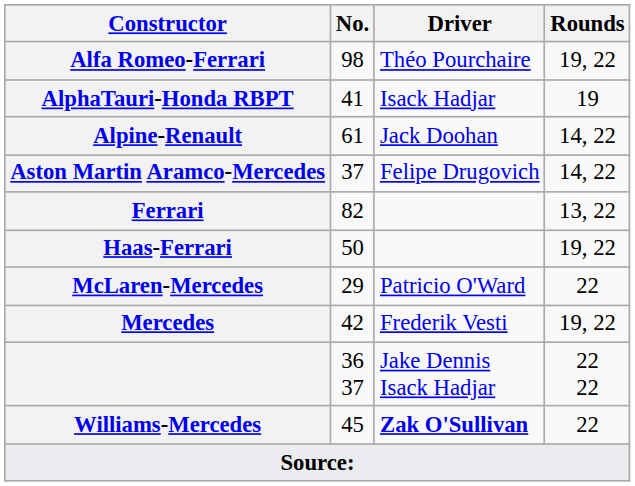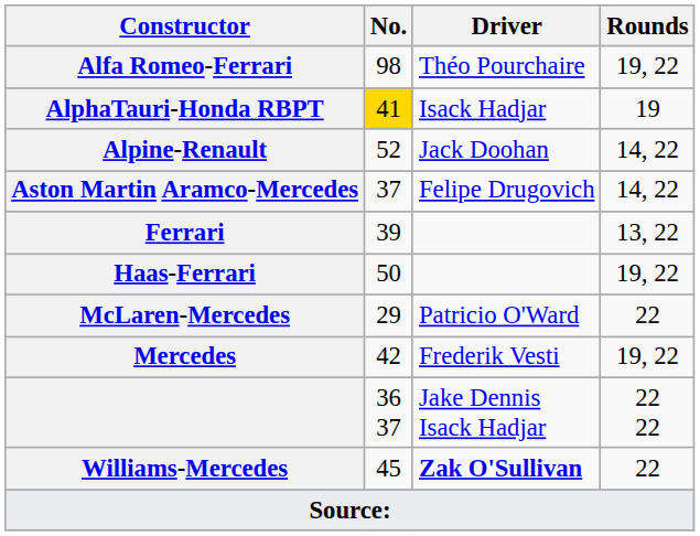AlphaTauri-Honda RBPT | No.: no background -> gold background
Alpine-Renault | No.: 61 -> 52
Ferrari | No.: 82 -> 39
